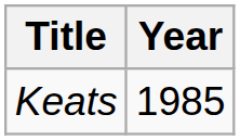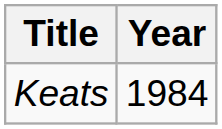Keats | Year: 1985 -> 1984
